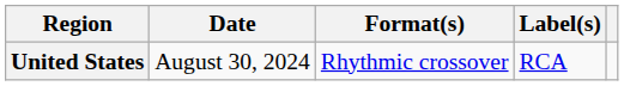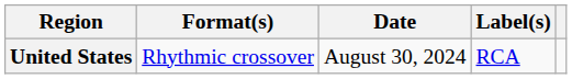columns swapped: Date <-> Format(s)
